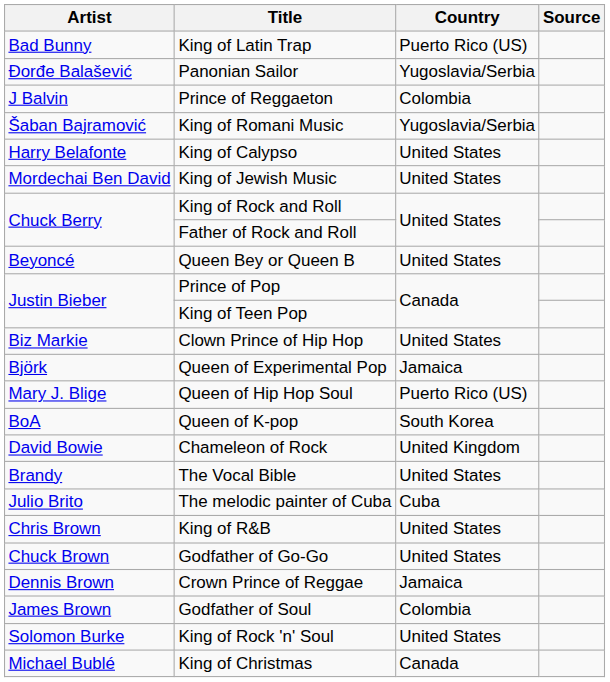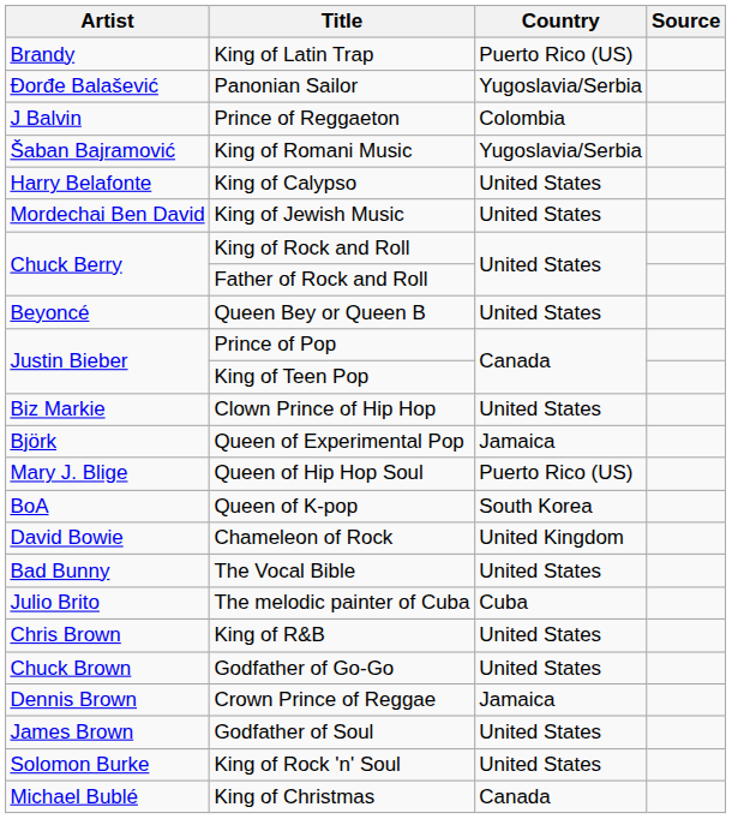King of Latin Trap | Artist: Bad Bunny -> Brandy
The Vocal Bible | Artist: Brandy -> Bad Bunny
Godfather of Soul | Country: Colombia -> United States
